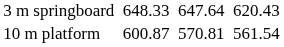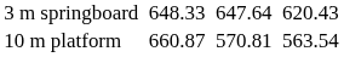10 m platform | column 3: 600.87 -> 660.87
10 m platform | column 7: 561.54 -> 563.54
